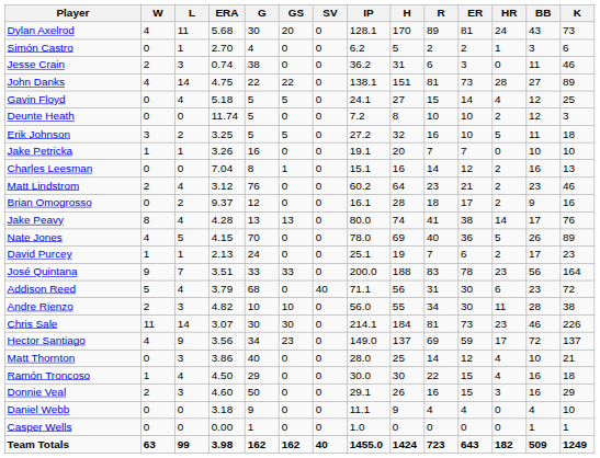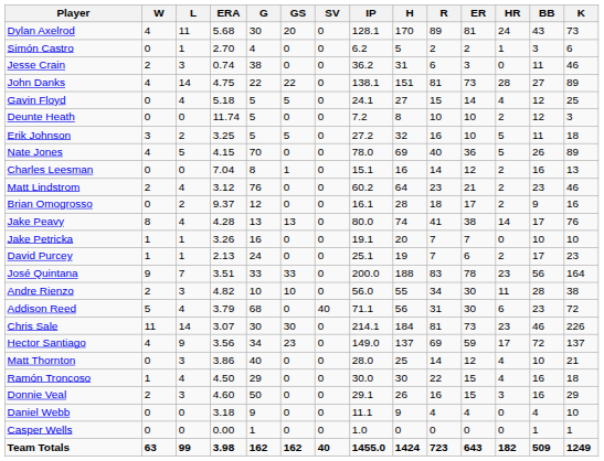rows swapped: Nate Jones <-> Jake Petricka
rows swapped: Addison Reed <-> Andre Rienzo
